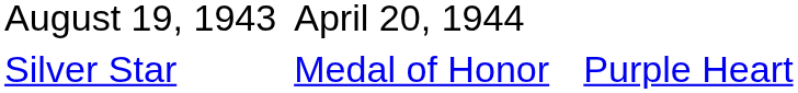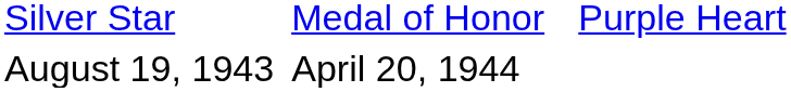rows swapped: Silver Star <-> August 19, 1943
